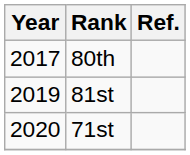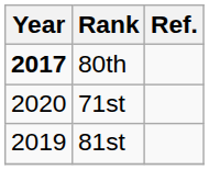80th | Year: normal -> bold
rows swapped: 81st <-> 71st
